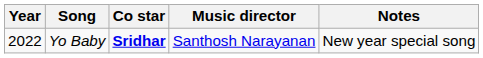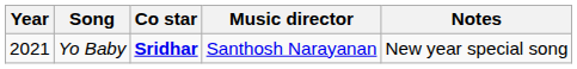Yo Baby | Year: 2022 -> 2021
